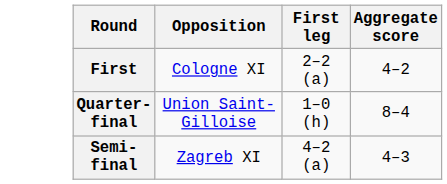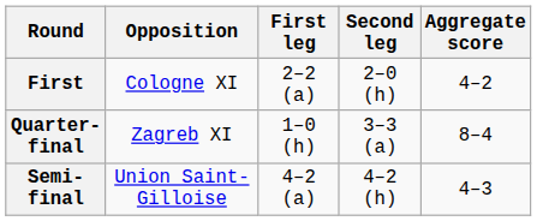+ column: Second leg | 2–0 (h) | 3–3 (a) | 4–2 (h)
Quarter-final | Opposition: Union Saint-Gilloise -> Zagreb XI
Semi-final | Opposition: Zagreb XI -> Union Saint-Gilloise
